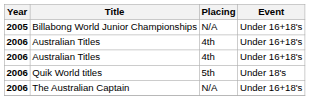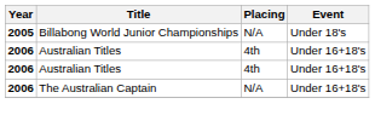Billabong World Junior Championships | Event: Under 16+18's -> Under 18's
- row: 2006 | Quik World titles | 5th | Under 18's
